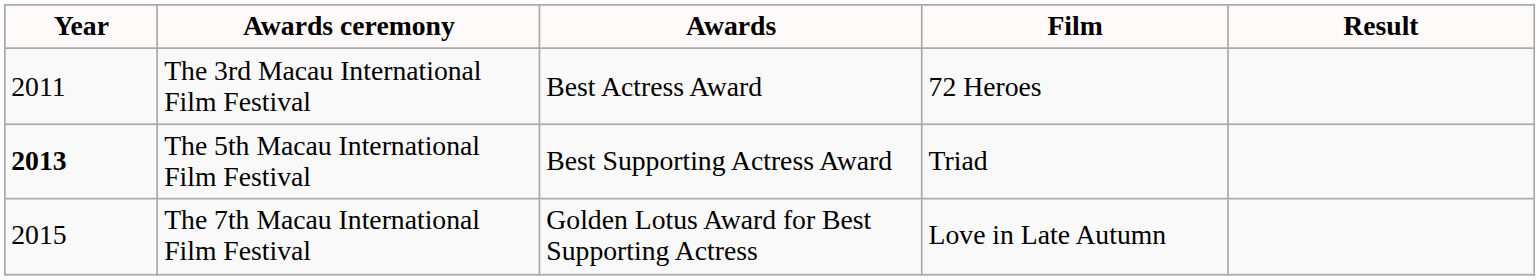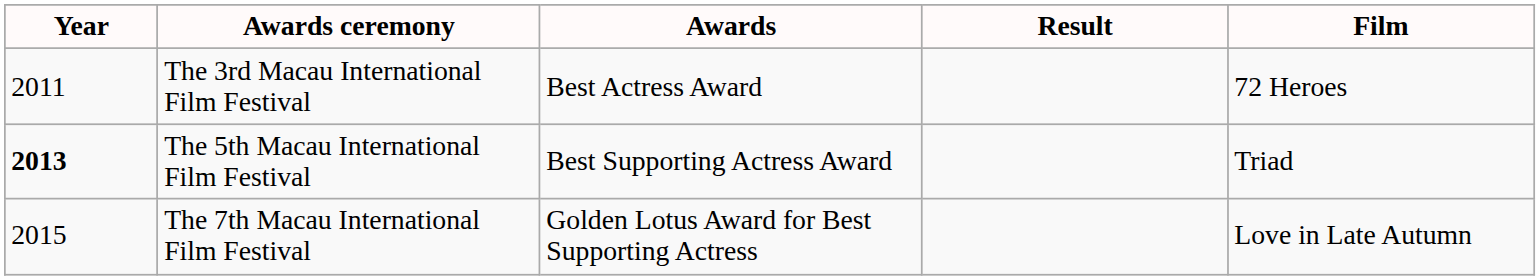columns swapped: Film <-> Result
